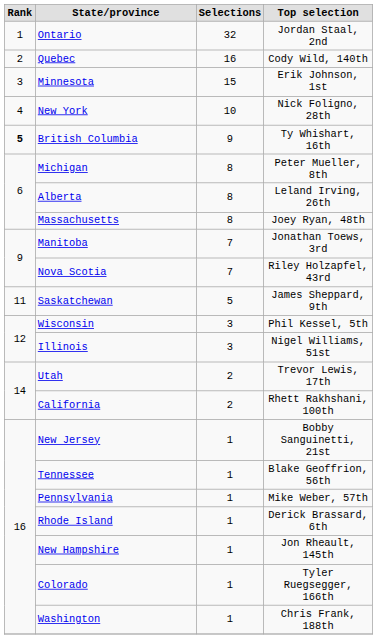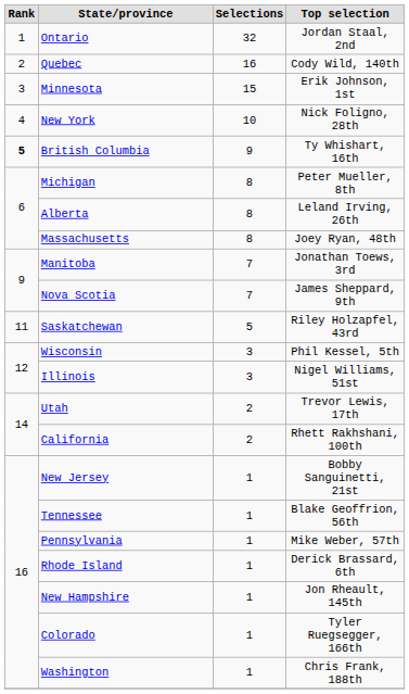Nova Scotia | Top selection: Riley Holzapfel, 43rd -> James Sheppard, 9th
Saskatchewan | Top selection: James Sheppard, 9th -> Riley Holzapfel, 43rd
